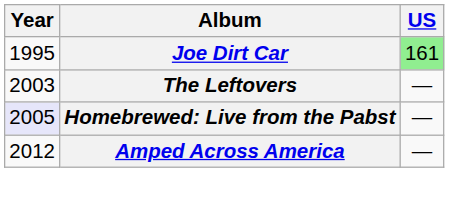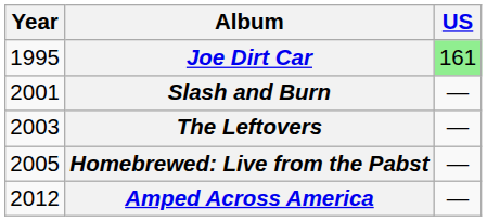+ row: 2001 | Slash and Burn | —
Homebrewed: Live from the Pabst | Year: lavender background -> no background
